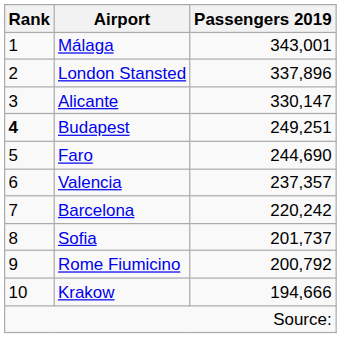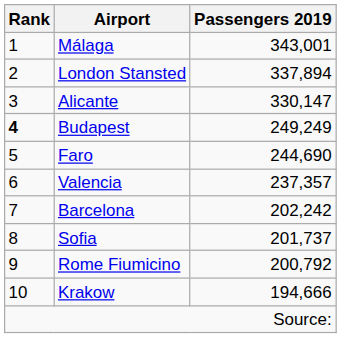London Stansted | Passengers 2019: 337,896 -> 337,894
Budapest | Passengers 2019: 249,251 -> 249,249
Barcelona | Passengers 2019: 220,242 -> 202,242
